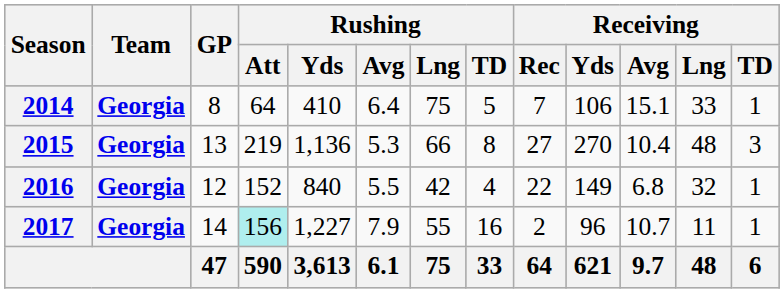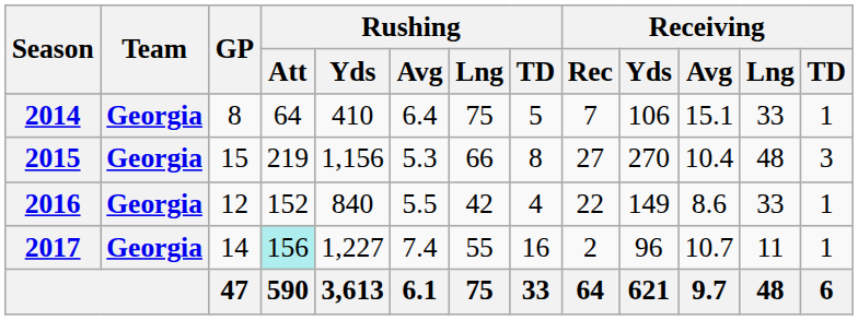2015 | GP: 13 -> 15
2015 | Rushing / Yds: 1,136 -> 1,156
2016 | Receiving / Avg: 6.8 -> 8.6
2016 | Receiving / Lng: 32 -> 33
2017 | Rushing / Avg: 7.9 -> 7.4
